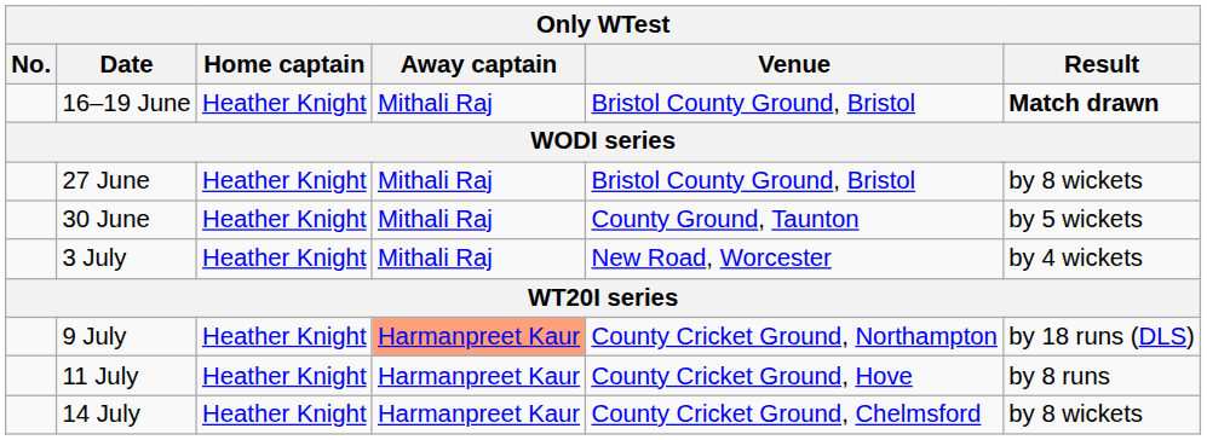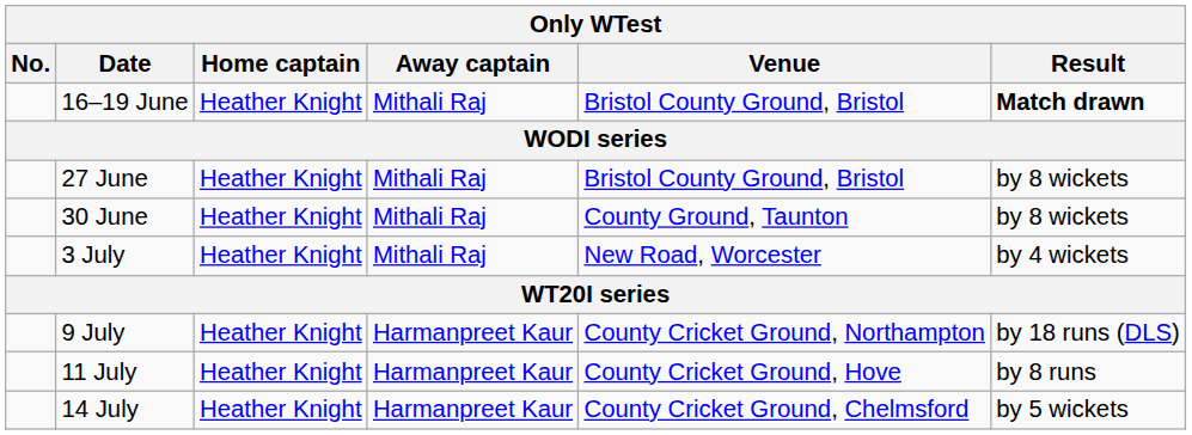30 June | Result: by 5 wickets -> by 8 wickets
9 July | Away captain: lightsalmon background -> no background
14 July | Result: by 8 wickets -> by 5 wickets
